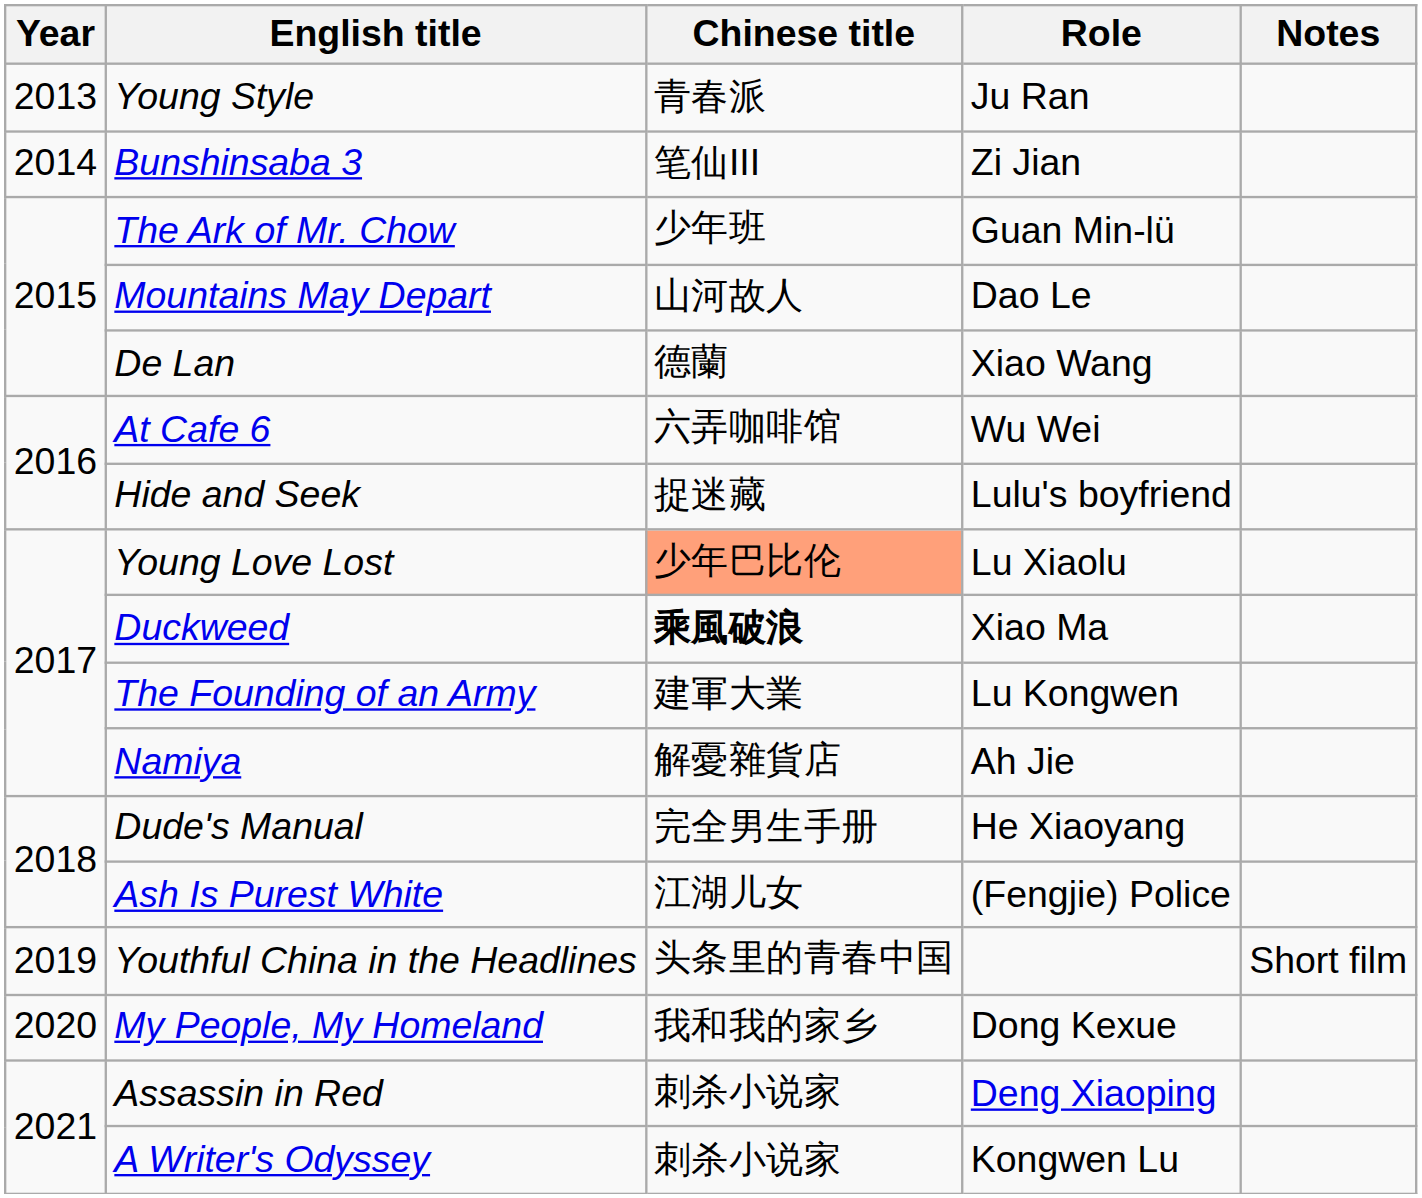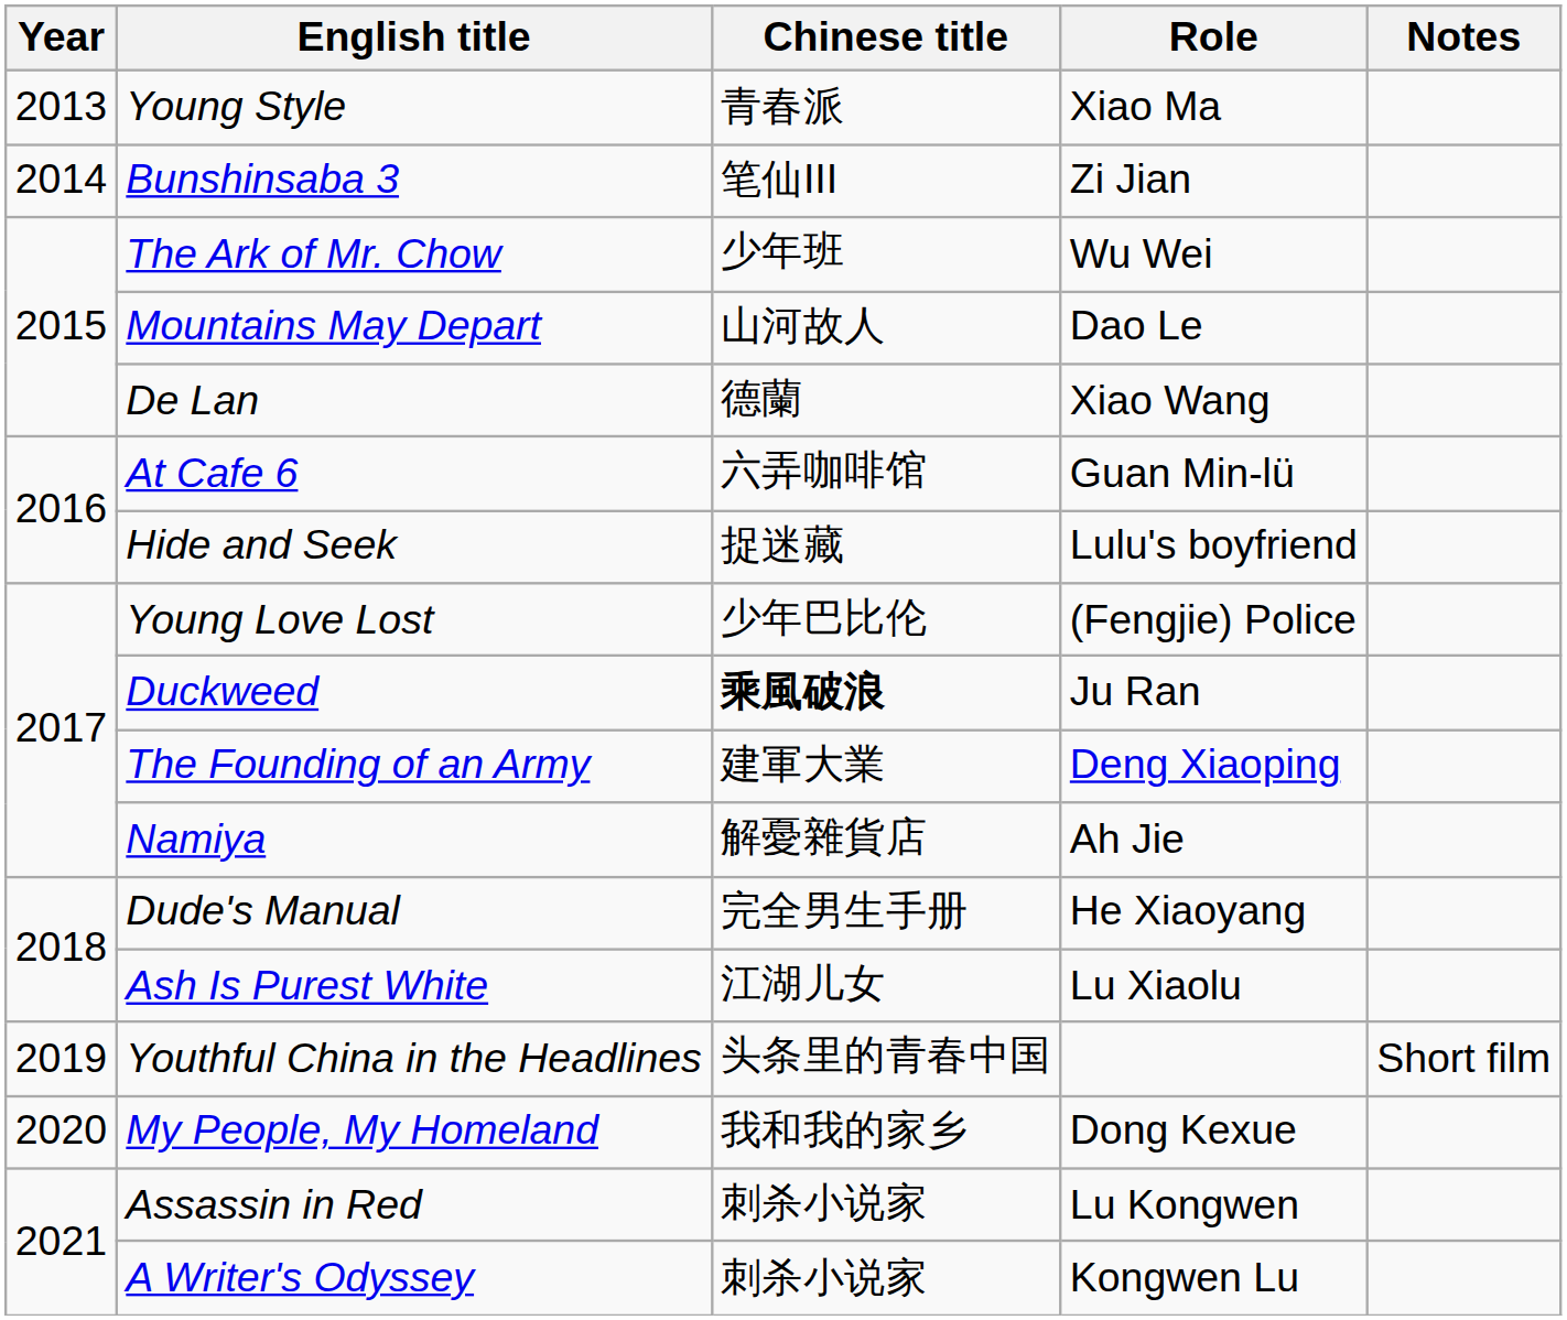Young Style | Role: Ju Ran -> Xiao Ma
The Ark of Mr. Chow | Role: Guan Min-lü -> Wu Wei
At Cafe 6 | Role: Wu Wei -> Guan Min-lü
Young Love Lost | Chinese title: lightsalmon background -> no background
Young Love Lost | Role: Lu Xiaolu -> (Fengjie) Police
Duckweed | Role: Xiao Ma -> Ju Ran
The Founding of an Army | Role: Lu Kongwen -> Deng Xiaoping
Ash Is Purest White | Role: (Fengjie) Police -> Lu Xiaolu
Assassin in Red | Role: Deng Xiaoping -> Lu Kongwen
